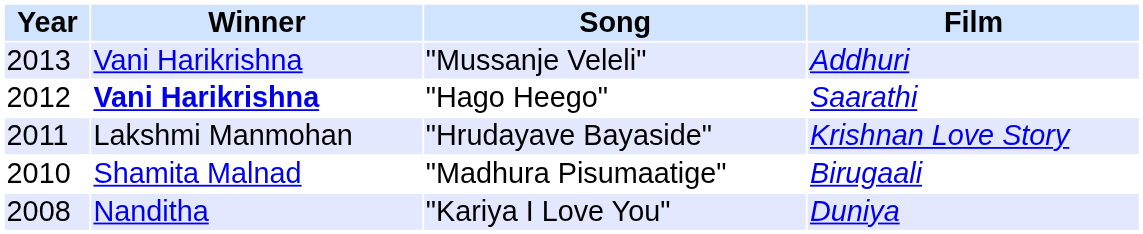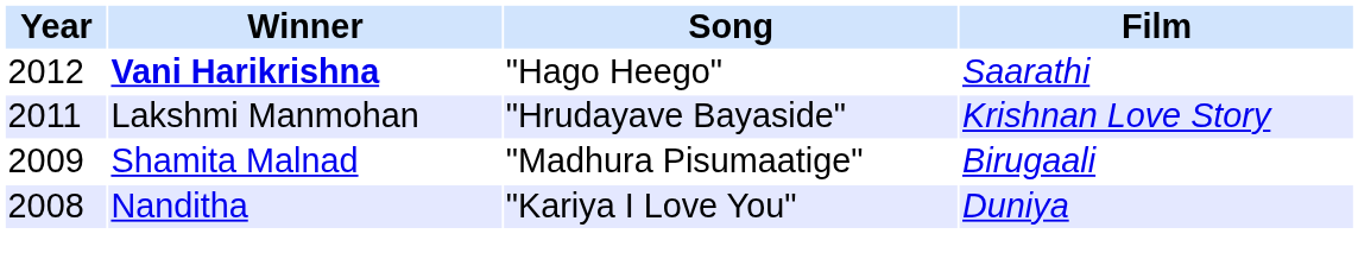- row: 2013 | Vani Harikrishna | "Mussanje Veleli" | Addhuri
"Madhura Pisumaatige" | Year: 2010 -> 2009
